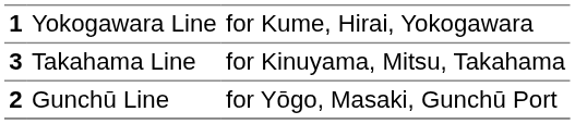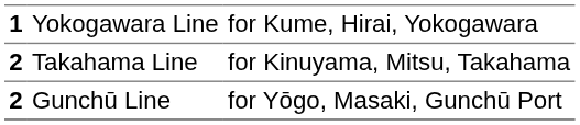Takahama Line | column 1: 3 -> 2
